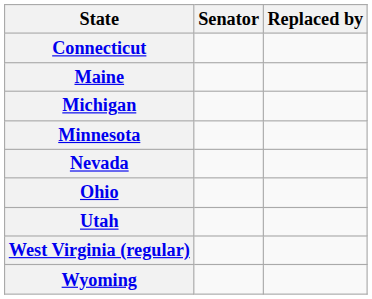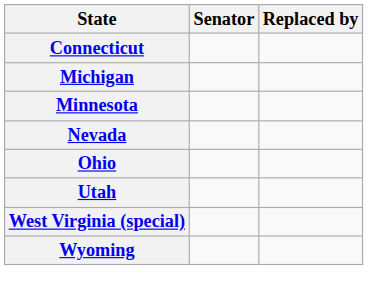- row: Maine
- row: West Virginia (regular)
+ row: West Virginia (special)
